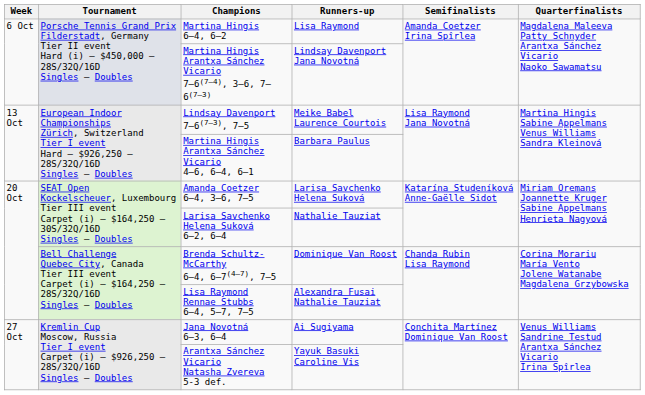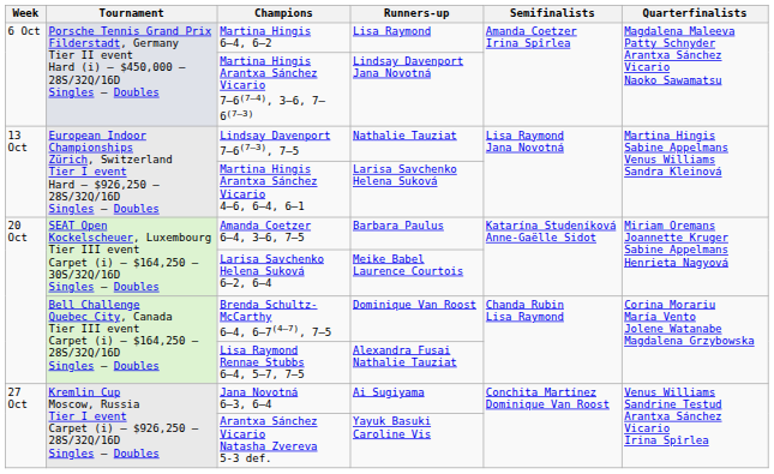Lindsay Davenport 7–6(7–3), 7–5 | Runners-up: Meike Babel Laurence Courtois -> Nathalie Tauziat
Martina Hingis Arantxa Sánchez Vicario 4–6, 6–4, 6–1 | Runners-up: Barbara Paulus -> Larisa Savchenko Helena Suková
Amanda Coetzer 6–4, 3–6, 7–5 | Runners-up: Larisa Savchenko Helena Suková -> Barbara Paulus
Larisa Savchenko Helena Suková 6–2, 6–4 | Runners-up: Nathalie Tauziat -> Meike Babel Laurence Courtois
